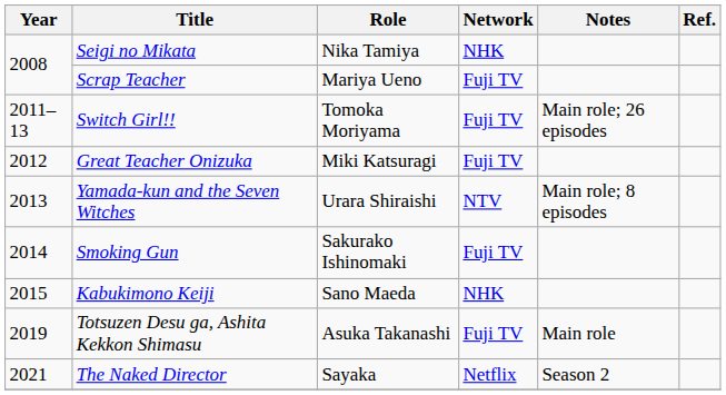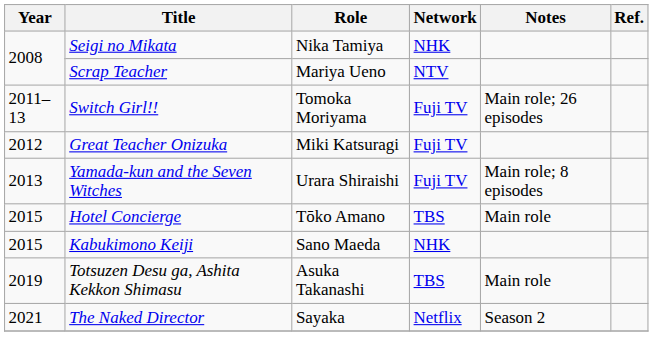Scrap Teacher | Network: Fuji TV -> NTV
Yamada-kun and the Seven Witches | Network: NTV -> Fuji TV
- row: 2014 | Smoking Gun | Sakurako Ishinomaki | Fuji TV
+ row: 2015 | Hotel Concierge | Tōko Amano | TBS | Main role
Totsuzen Desu ga, Ashita Kekkon Shimasu | Network: Fuji TV -> TBS
